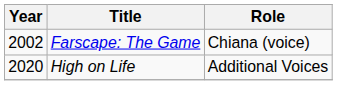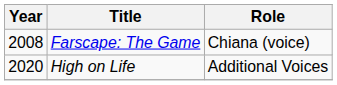Farscape: The Game | Year: 2002 -> 2008
